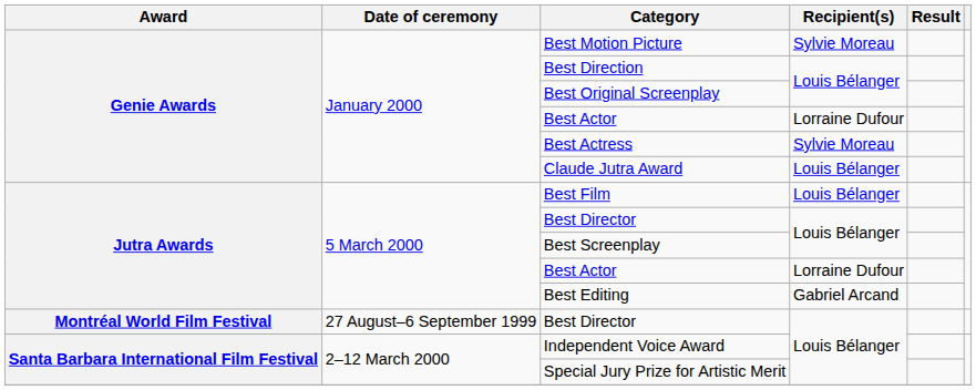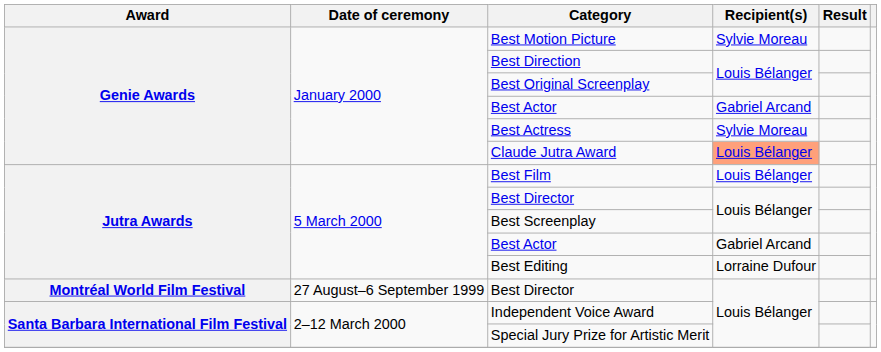Genie Awards / Best Actor | Recipient(s): Lorraine Dufour -> Gabriel Arcand
Claude Jutra Award | Recipient(s): no background -> lightsalmon background
Jutra Awards / Best Actor | Recipient(s): Lorraine Dufour -> Gabriel Arcand
Best Editing | Recipient(s): Gabriel Arcand -> Lorraine Dufour
